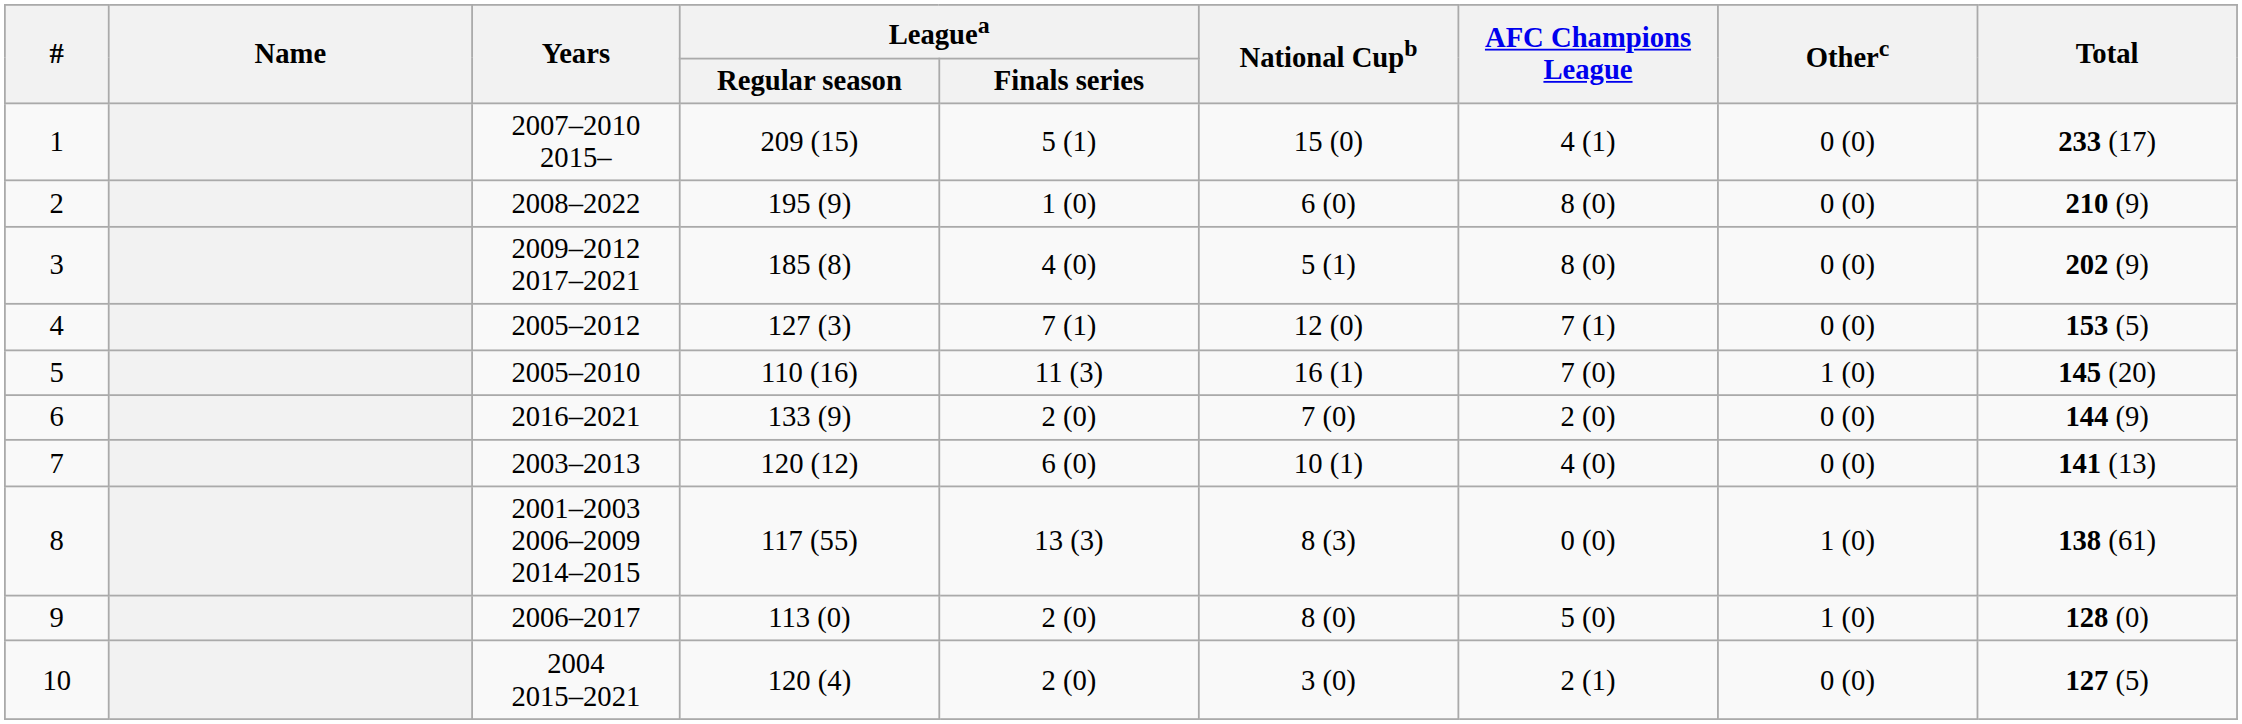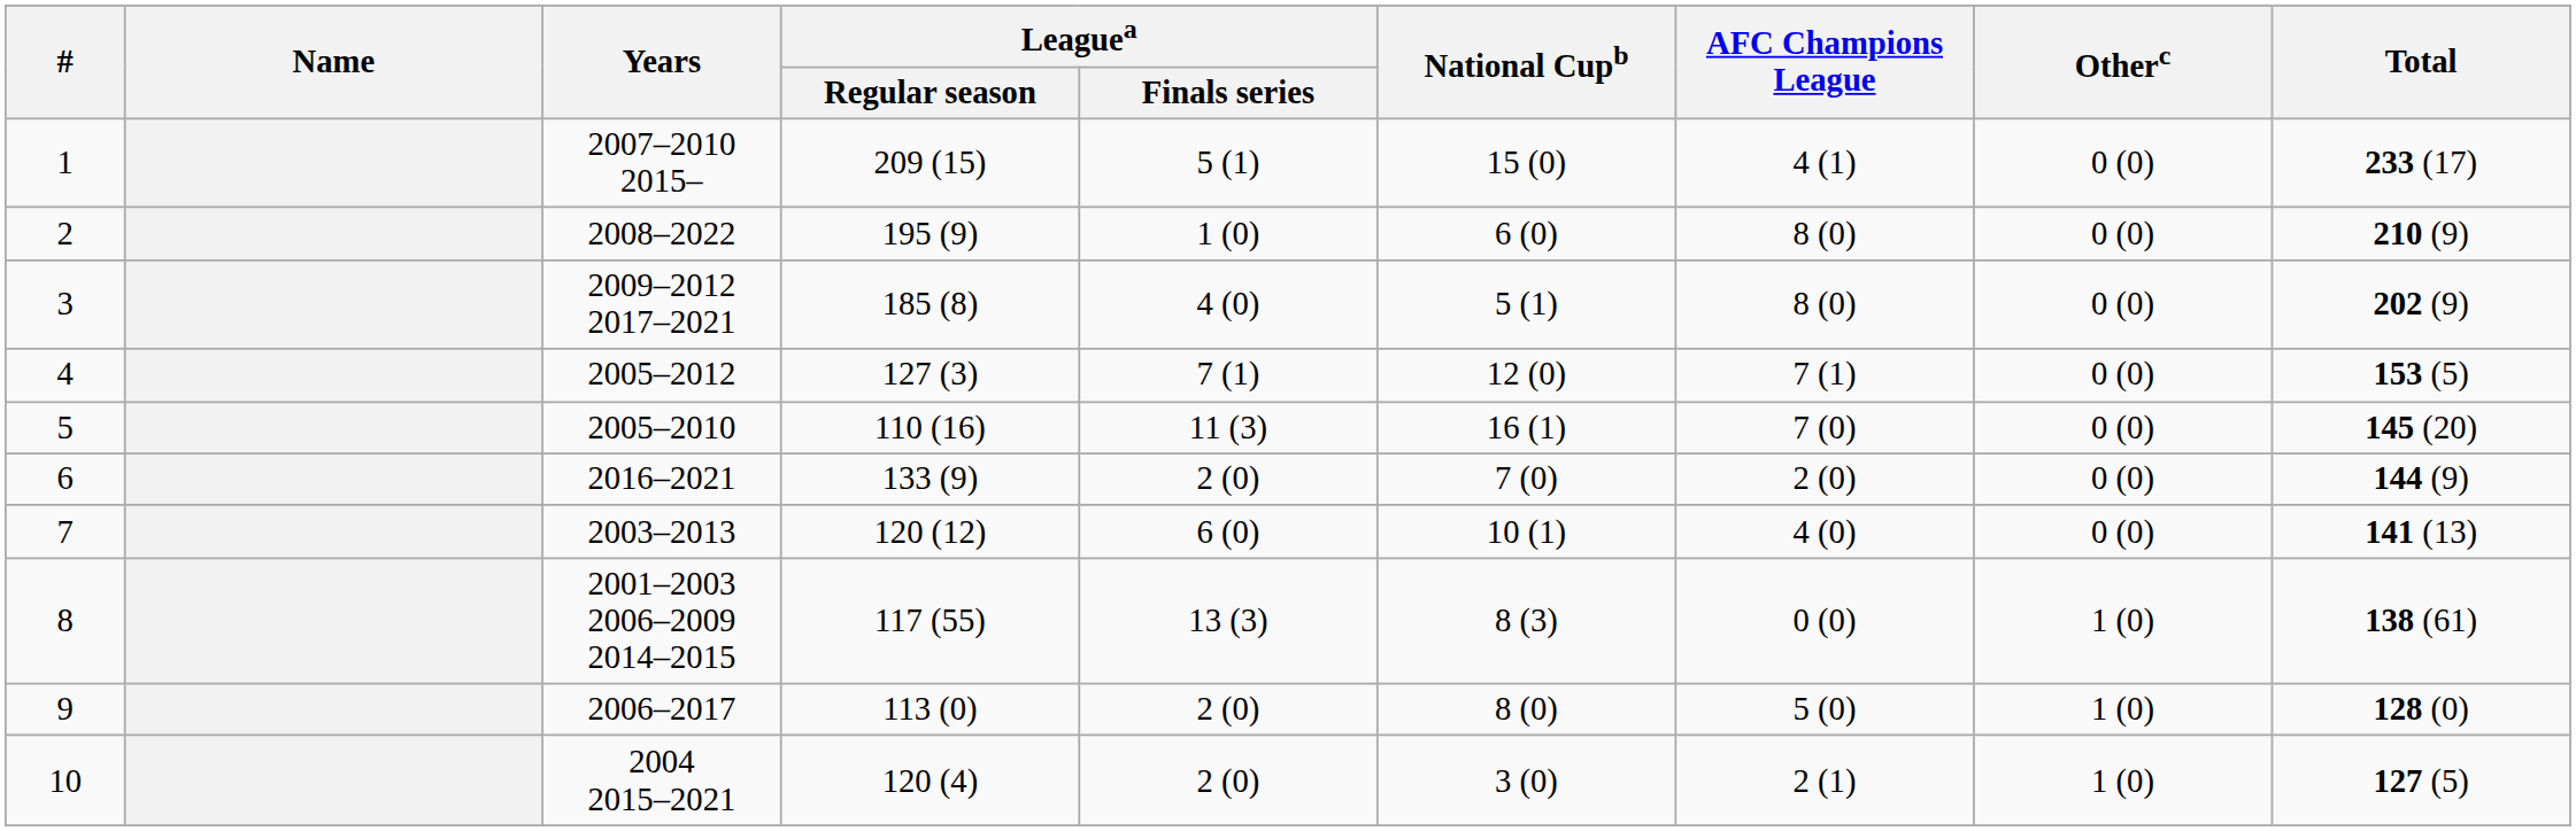5 | Otherc: 1 (0) -> 0 (0)
10 | Otherc: 0 (0) -> 1 (0)
